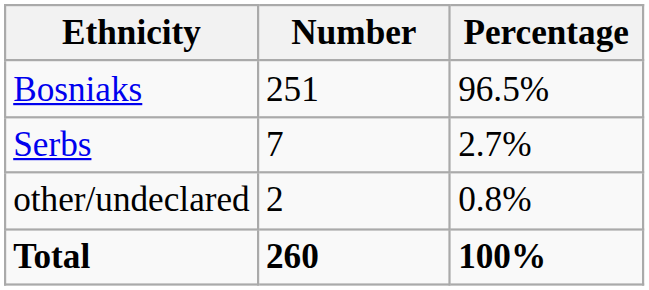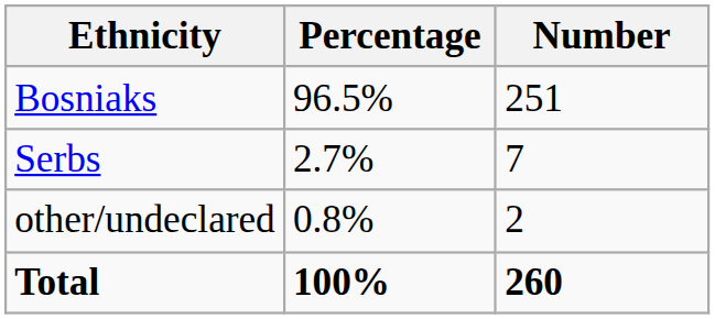columns swapped: Number <-> Percentage
